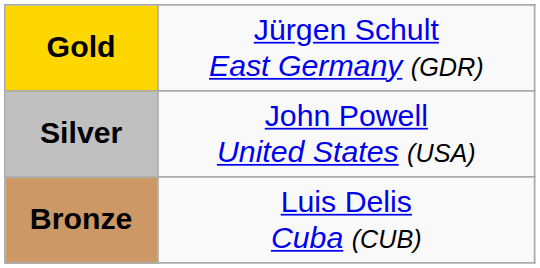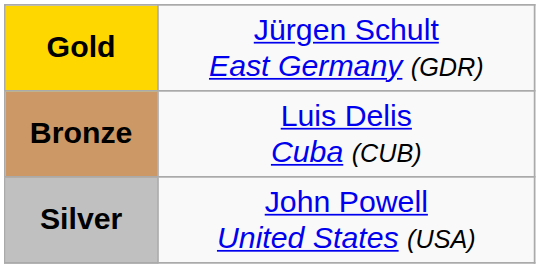rows swapped: Silver <-> Bronze
